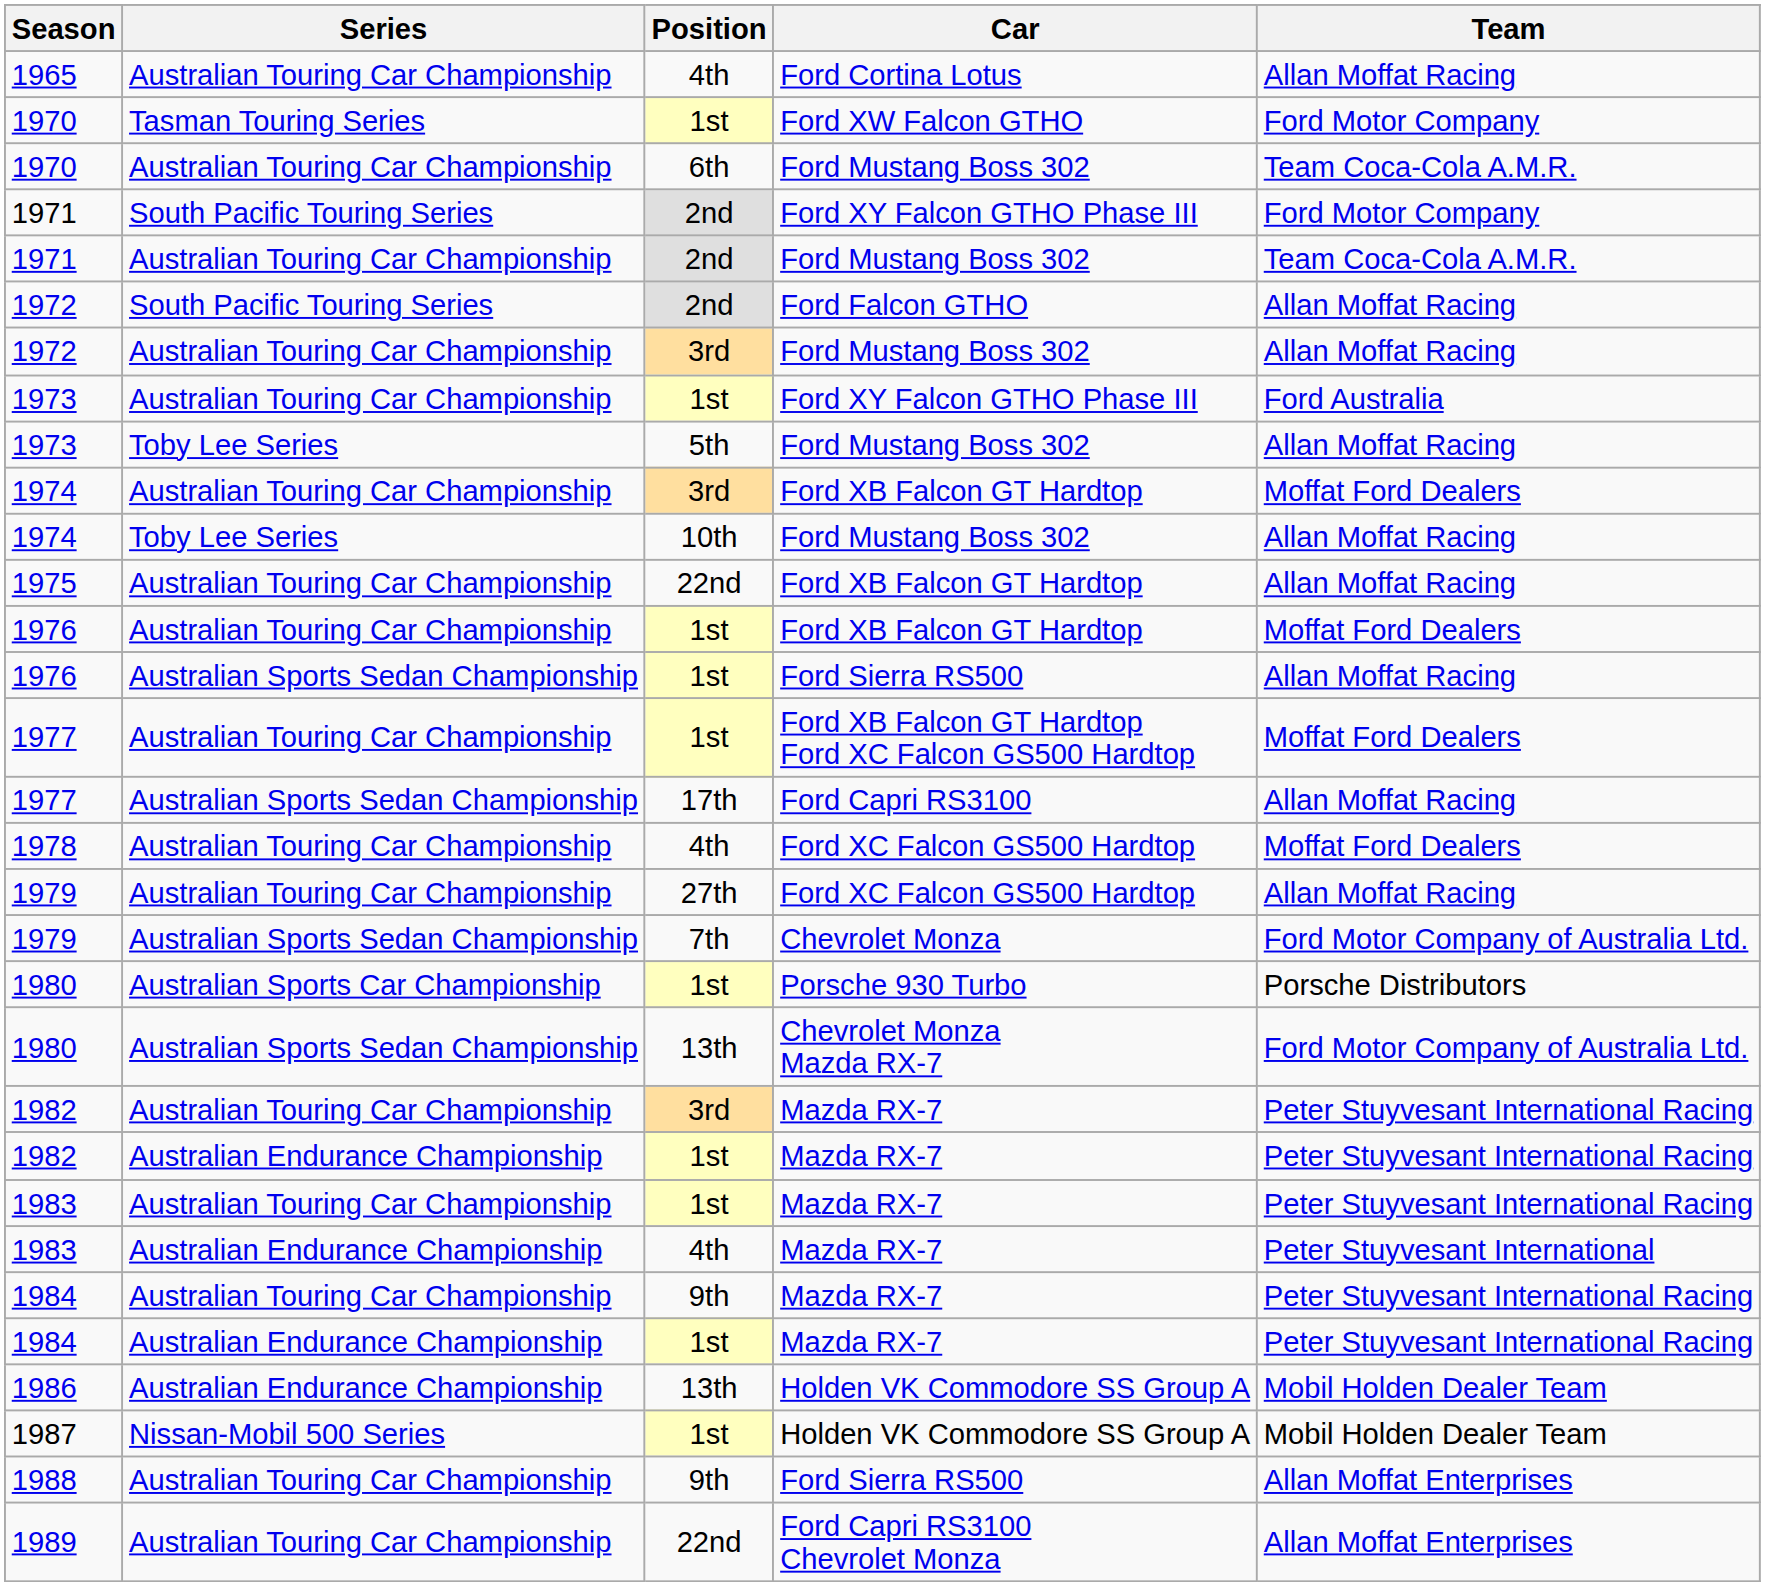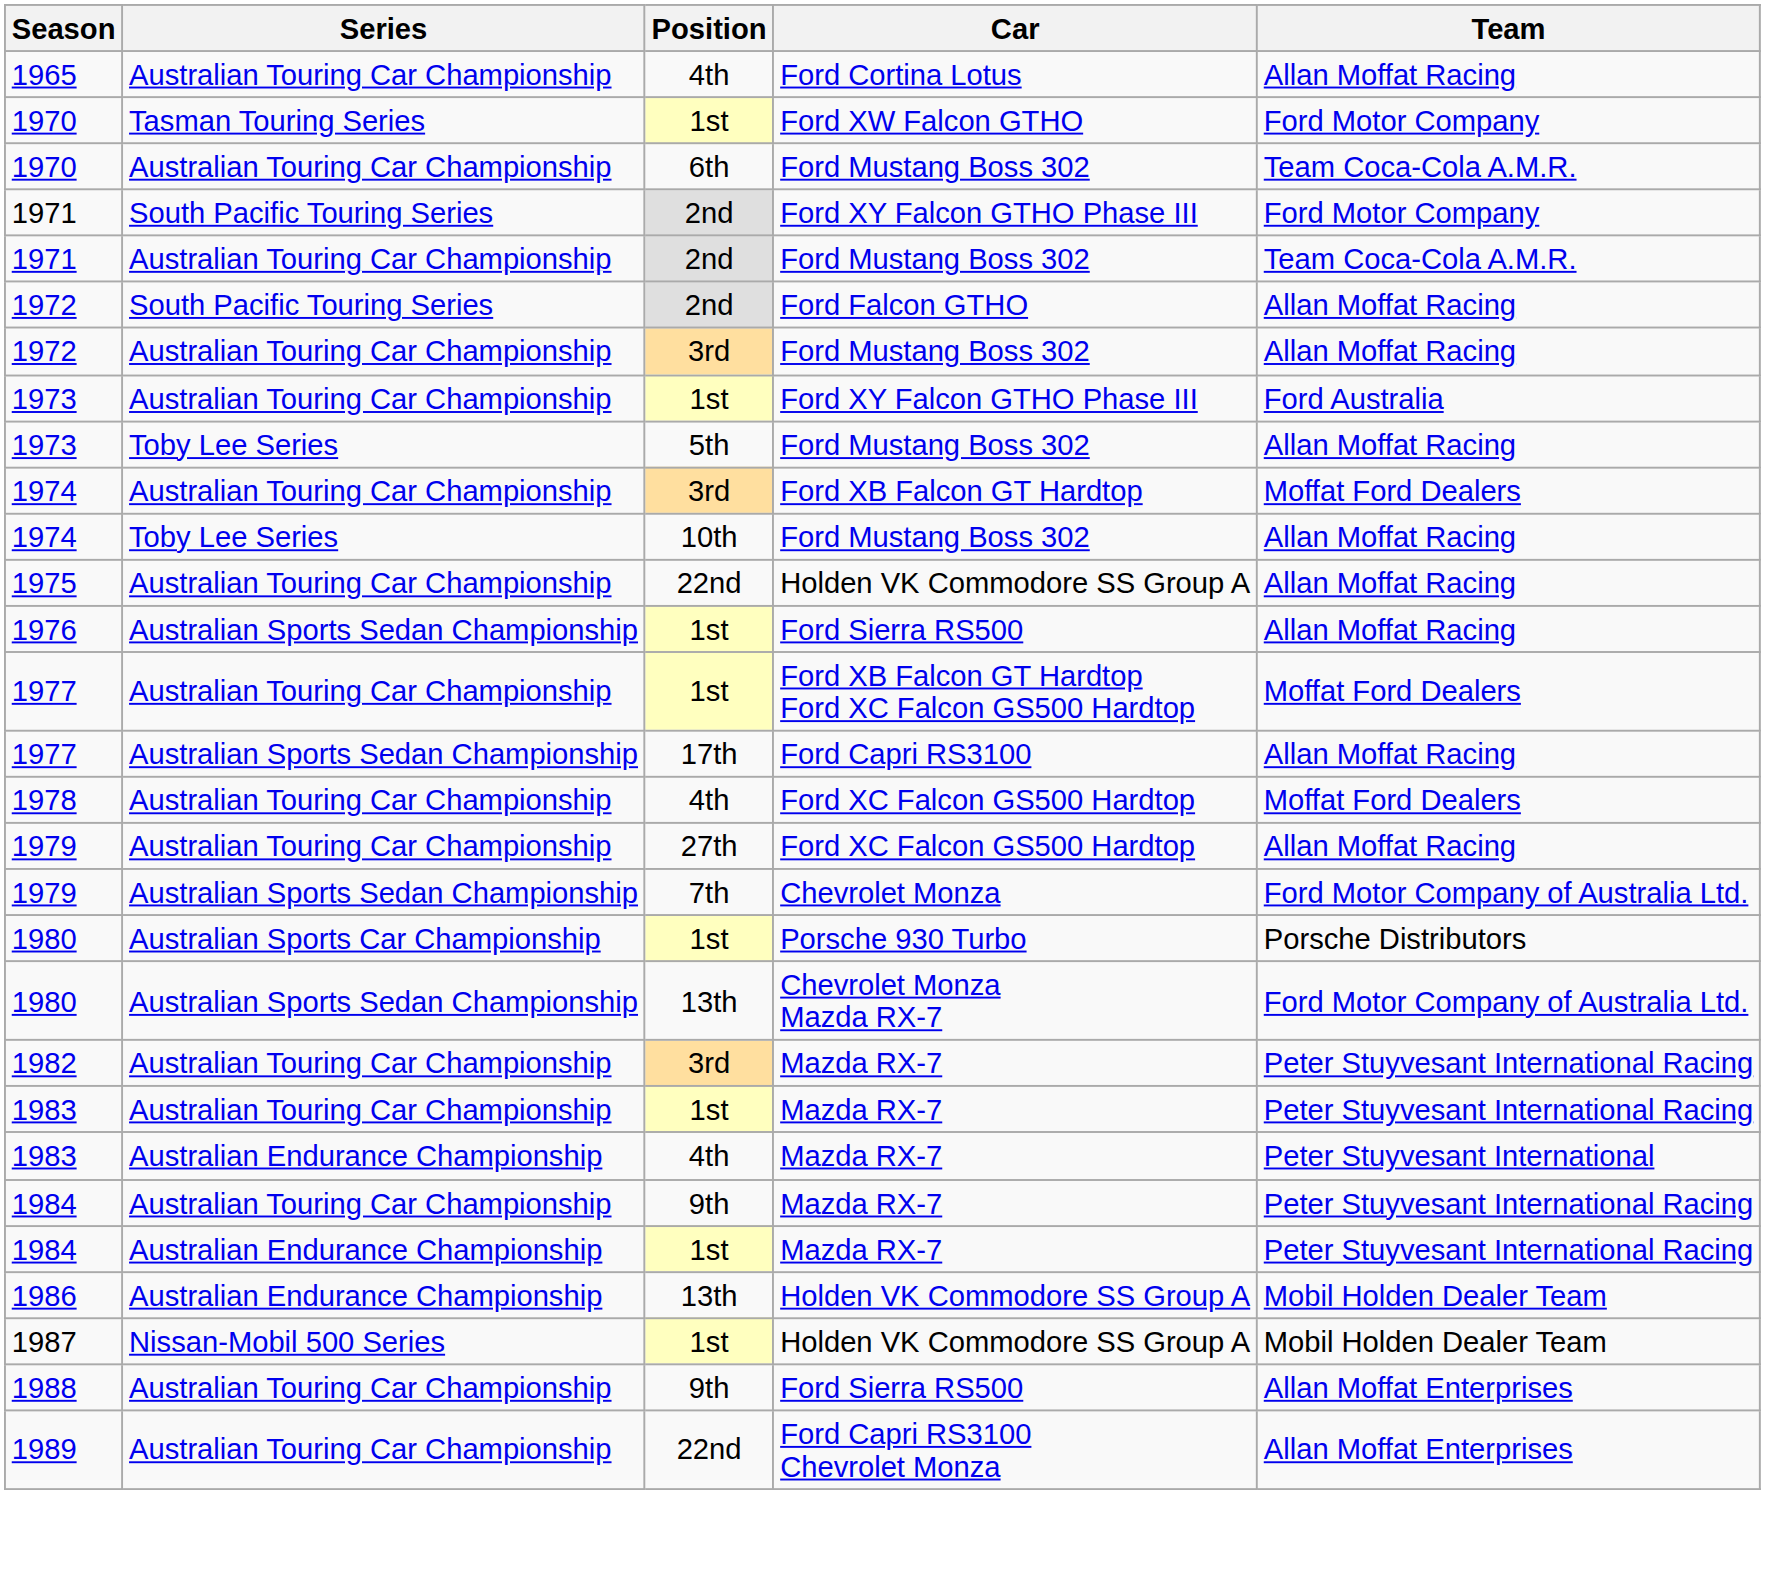1975 | Car: Ford XB Falcon GT Hardtop -> Holden VK Commodore SS Group A
- row: 1976 | Australian Touring Car Championship | 1st | Ford XB Falcon GT Hardtop | Moffat Ford Dealers
- row: 1982 | Australian Endurance Championship | 1st | Mazda RX-7 | Peter Stuyvesant International Racing
